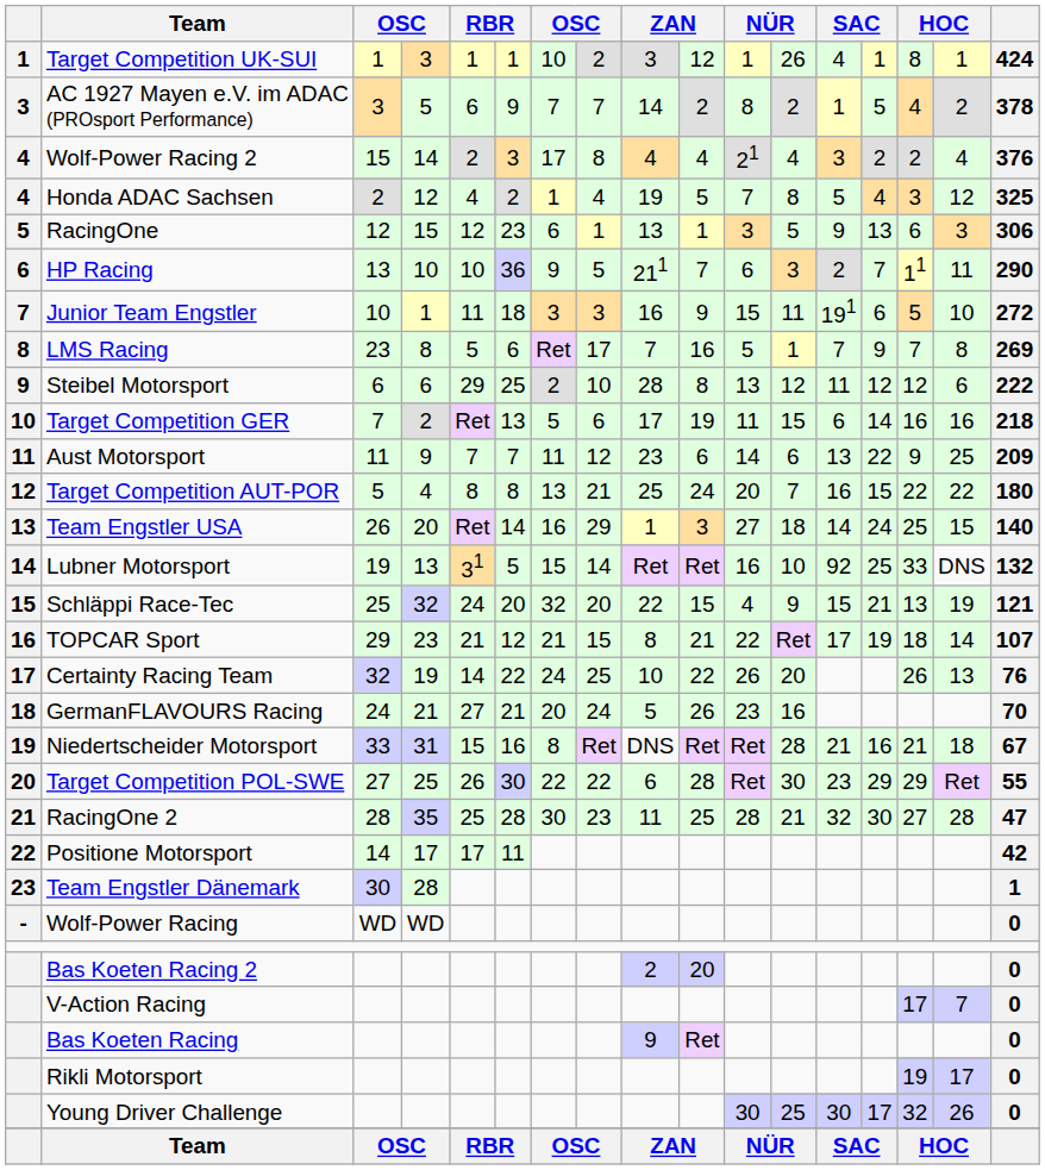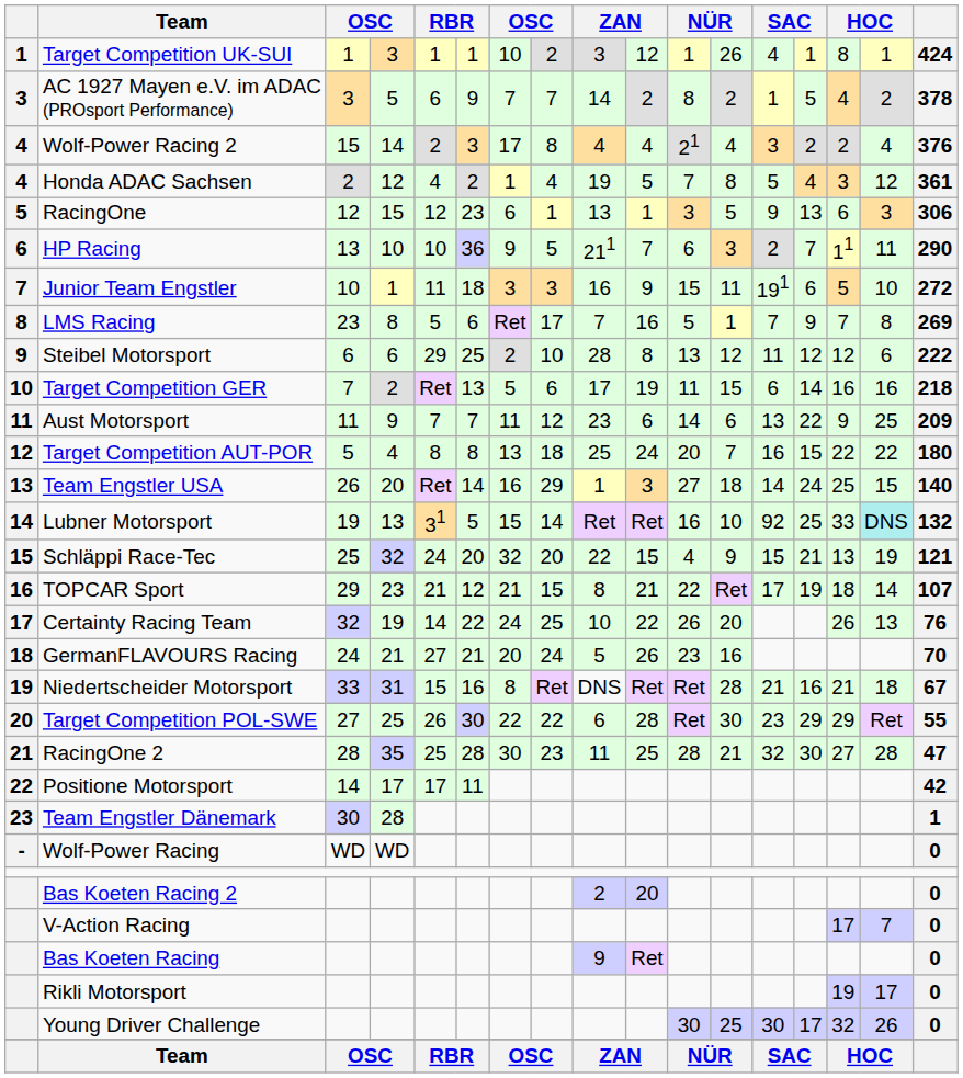Honda ADAC Sachsen | column 17: 325 -> 361
Target Competition AUT-POR | column 8: 21 -> 18
Lubner Motorsport | column 16: no background -> paleturquoise background
